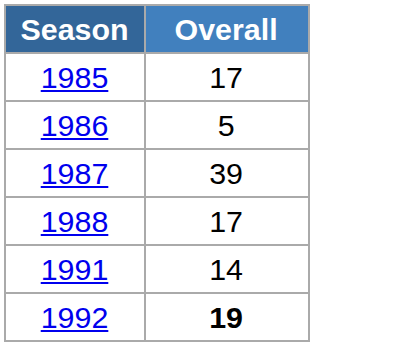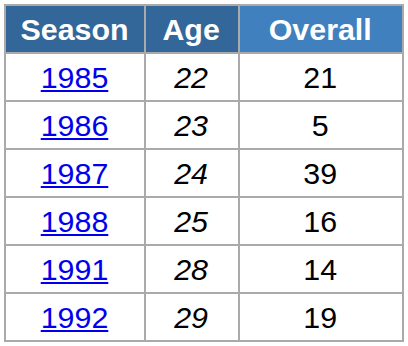+ column: Age | 22 | 23 | 24 | 25 | 28 | 29
1985 | Overall: 17 -> 21
1988 | Overall: 17 -> 16
1992 | Overall: bold -> normal
